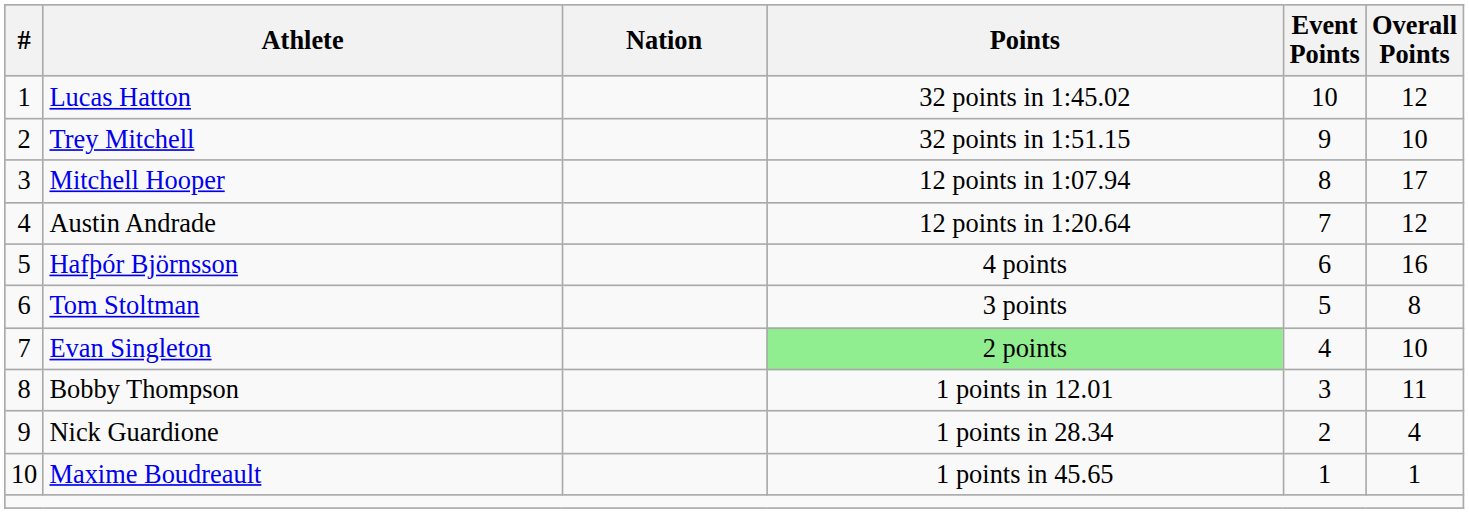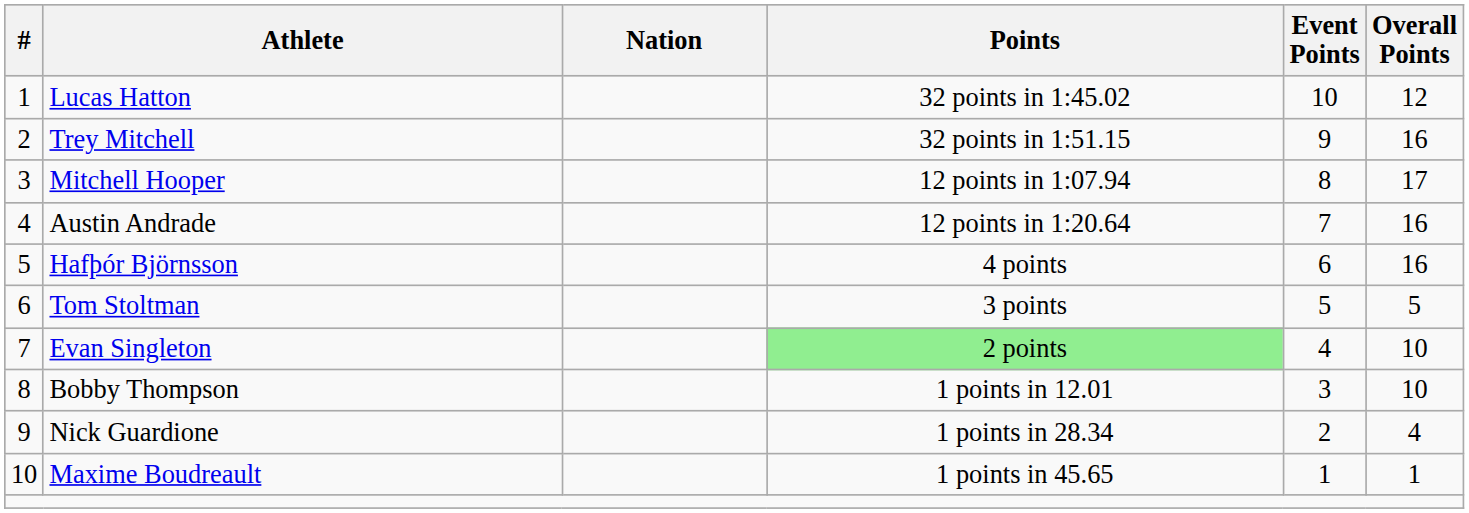Trey Mitchell | Overall Points: 10 -> 16
Austin Andrade | Overall Points: 12 -> 16
Tom Stoltman | Overall Points: 8 -> 5
Bobby Thompson | Overall Points: 11 -> 10
